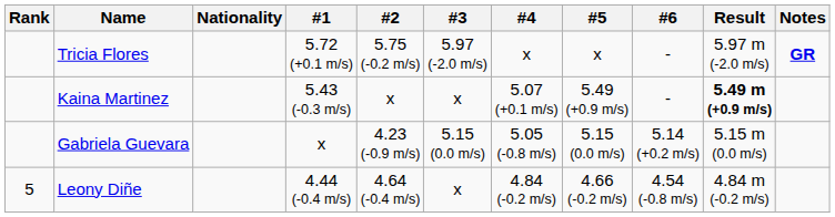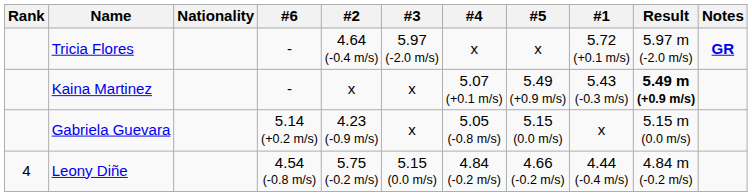columns swapped: #1 <-> #6
Tricia Flores | #2: 5.75 (-0.2 m/s) -> 4.64 (-0.4 m/s)
Gabriela Guevara | #3: 5.15 (0.0 m/s) -> x
Leony Diñe | Rank: 5 -> 4
Leony Diñe | #2: 4.64 (-0.4 m/s) -> 5.75 (-0.2 m/s)
Leony Diñe | #3: x -> 5.15 (0.0 m/s)
